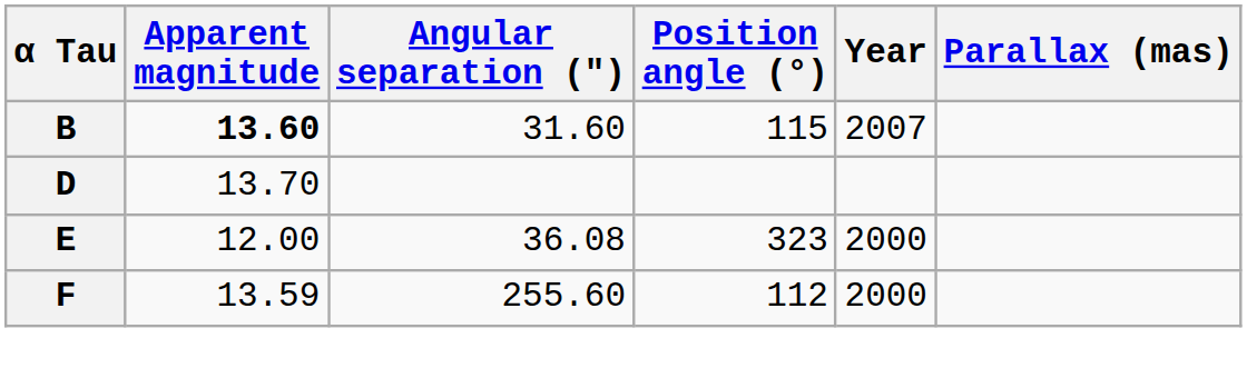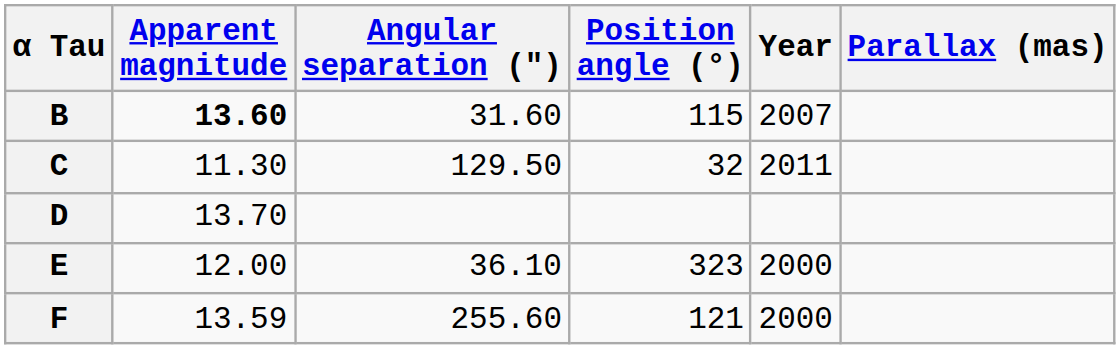+ row: C | 11.30 | 129.50 | 32 | 2011
E | Angular separation (″): 36.08 -> 36.10
F | Position angle (°): 112 -> 121
